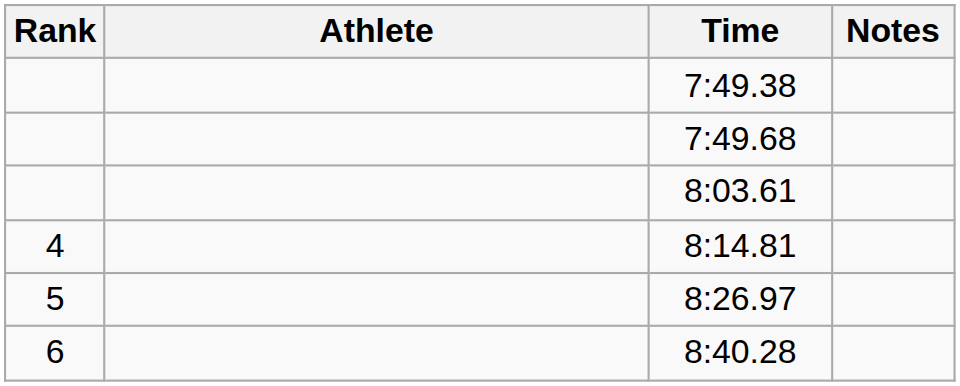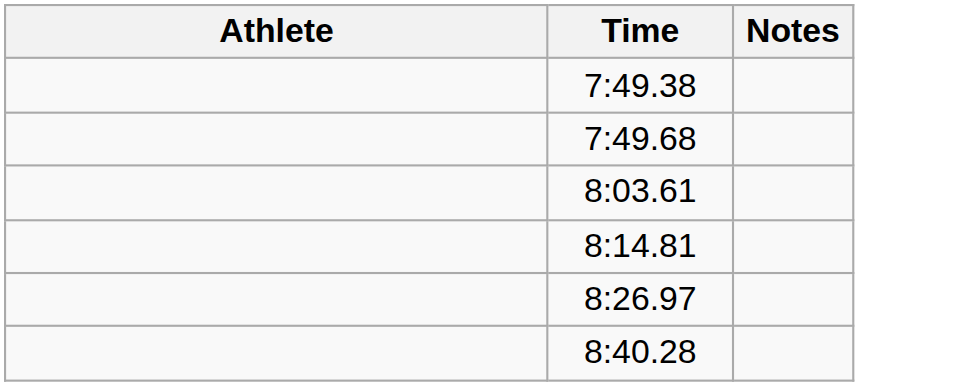- column: Rank | 4 | 5 | 6
